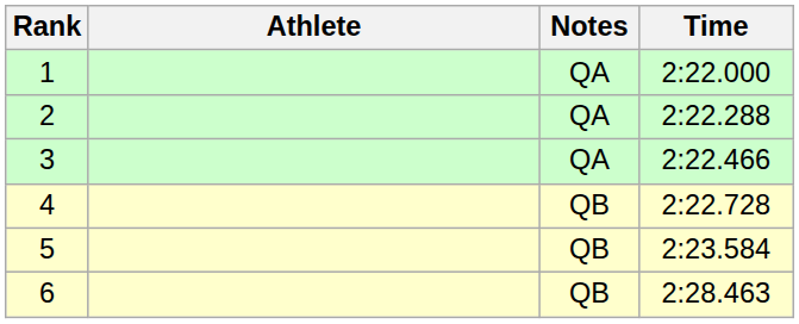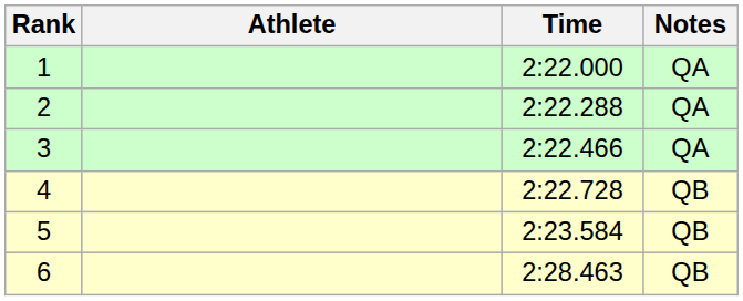columns swapped: Time <-> Notes
